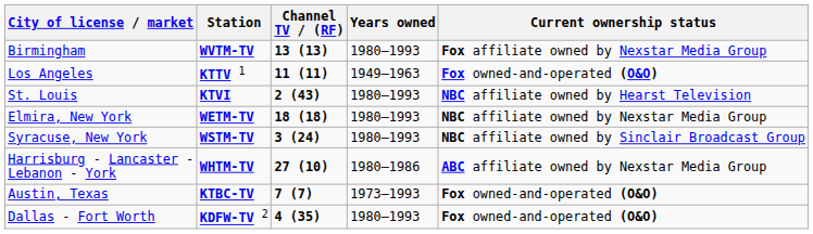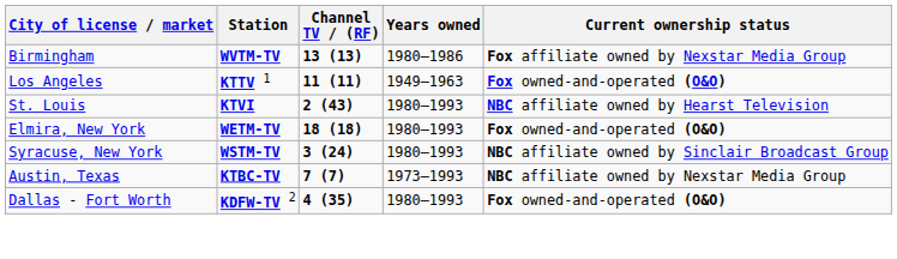Birmingham | Years owned: 1980–1993 -> 1980–1986
Elmira, New York | Current ownership status: NBC affiliate owned by Nexstar Media Group -> Fox owned-and-operated (O&O)
- row: Harrisburg - Lancaster - Lebanon - York | WHTM-TV | 27 (10) | 1980–1986 | ABC affiliate owned by Nexstar Media Group
Austin, Texas | Current ownership status: Fox owned-and-operated (O&O) -> NBC affiliate owned by Nexstar Media Group
